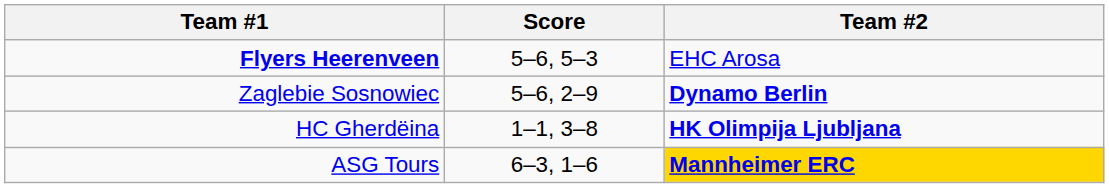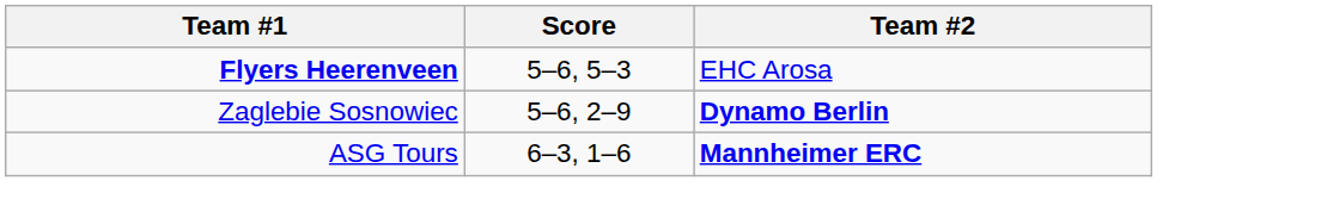- row: HC Gherdëina | 1–1, 3–8 | HK Olimpija Ljubljana
ASG Tours | Team #2: gold background -> no background
